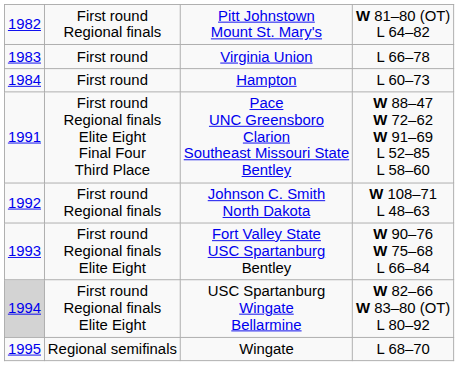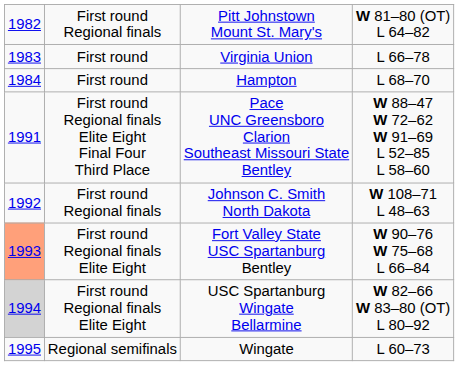Hampton | column 4: L 60–73 -> L 68–70
Fort Valley State USC Spartanburg Bentley | column 1: no background -> lightsalmon background
Wingate | column 4: L 68–70 -> L 60–73
